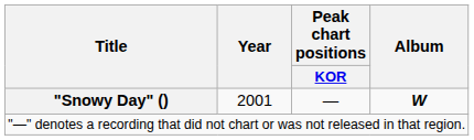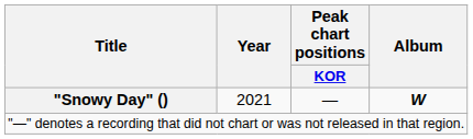"Snowy Day" () | Year: 2001 -> 2021
